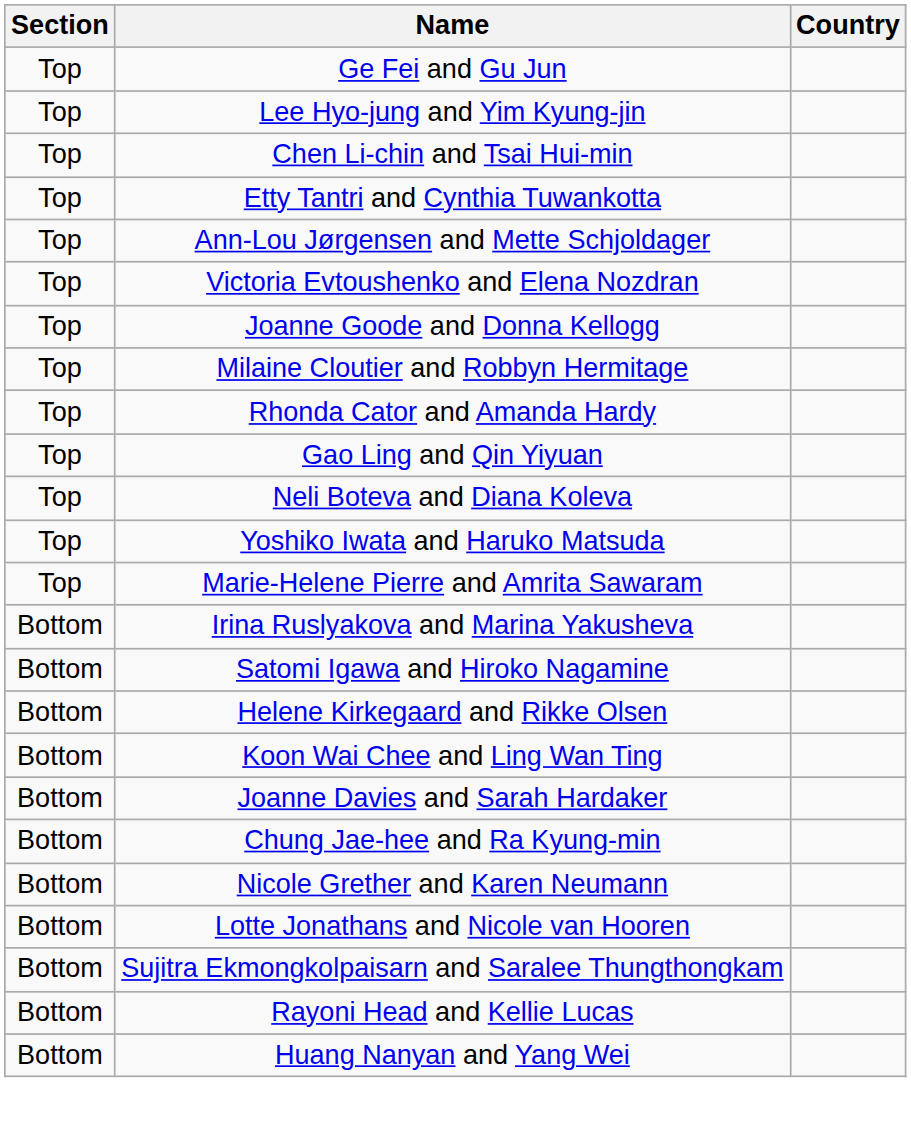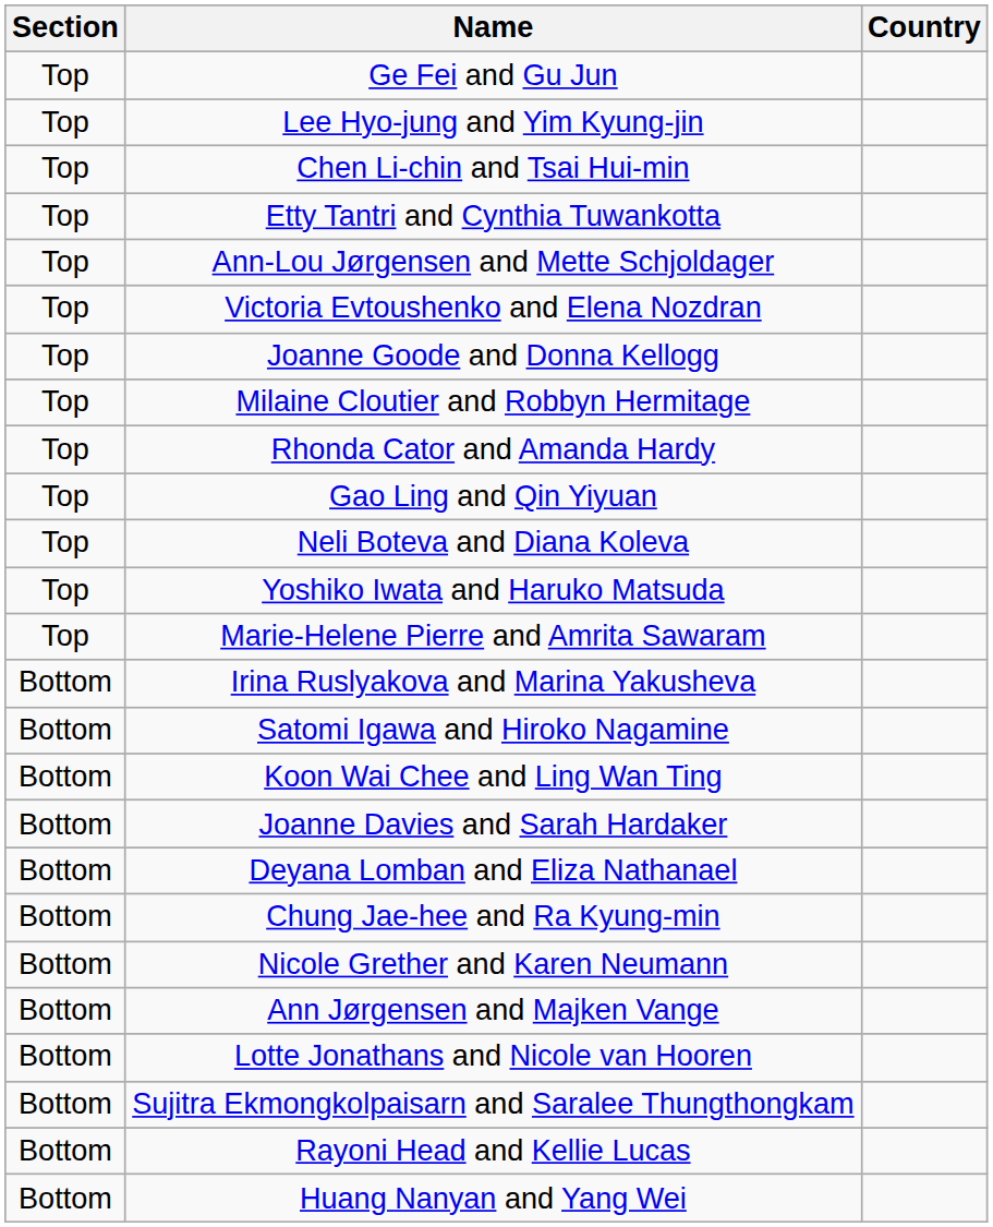- row: Bottom | Helene Kirkegaard and Rikke Olsen
+ row: Bottom | Deyana Lomban and Eliza Nathanael
+ row: Bottom | Ann Jørgensen and Majken Vange
